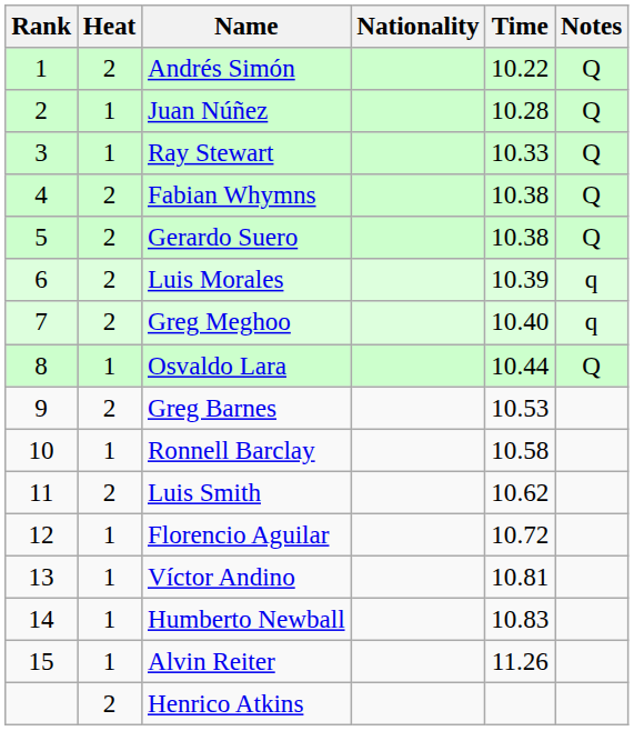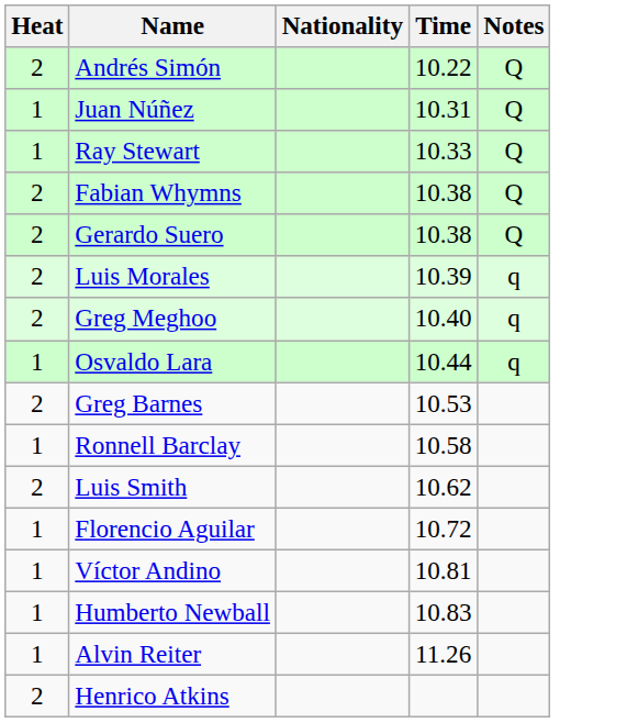- column: Rank | 1 | 2 | 3 | 4 | 5 | 6 | 7 | 8 | 9 | 10 | 11 | 12 | 13 | 14 | 15
Juan Núñez | Time: 10.28 -> 10.31
Osvaldo Lara | Notes: Q -> q
